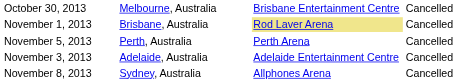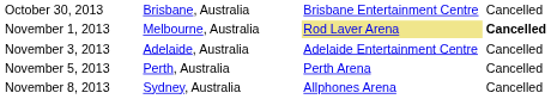October 30, 2013 | column 2: Melbourne, Australia -> Brisbane, Australia
November 1, 2013 | column 2: Brisbane, Australia -> Melbourne, Australia
November 1, 2013 | column 4: normal -> bold
rows swapped: November 3, 2013 <-> November 5, 2013
